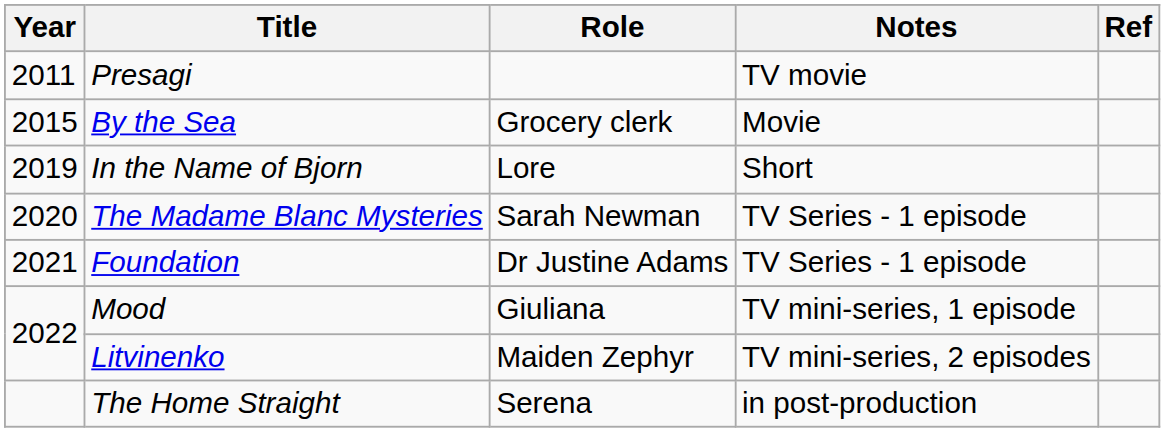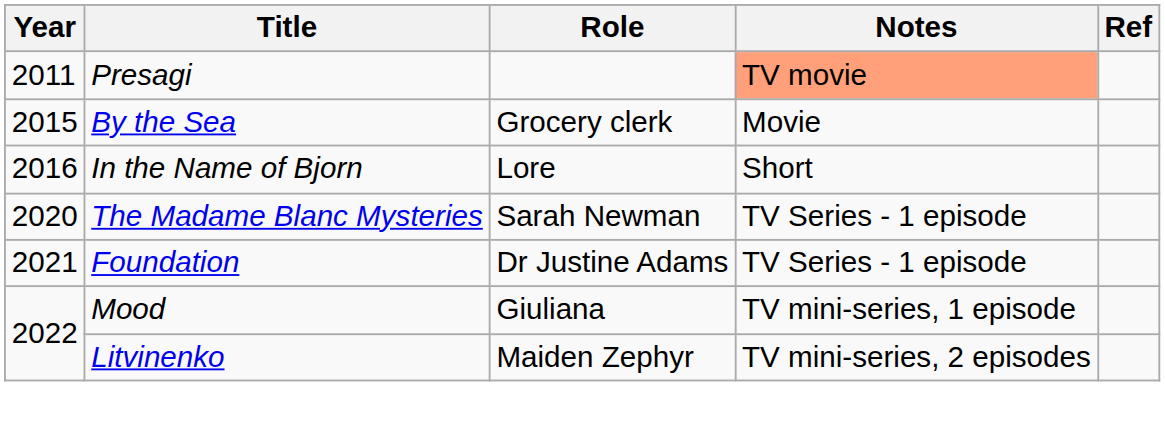Presagi | Notes: no background -> lightsalmon background
In the Name of Bjorn | Year: 2019 -> 2016
- row: The Home Straight | Serena | in post-production
